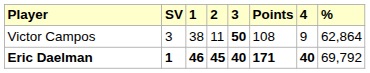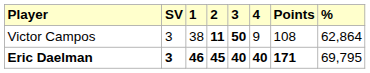columns swapped: 4 <-> Points
Victor Campos | 2: normal -> bold
Eric Daelman | SV: 1 -> 3
Eric Daelman | %: 69,792 -> 69,795
